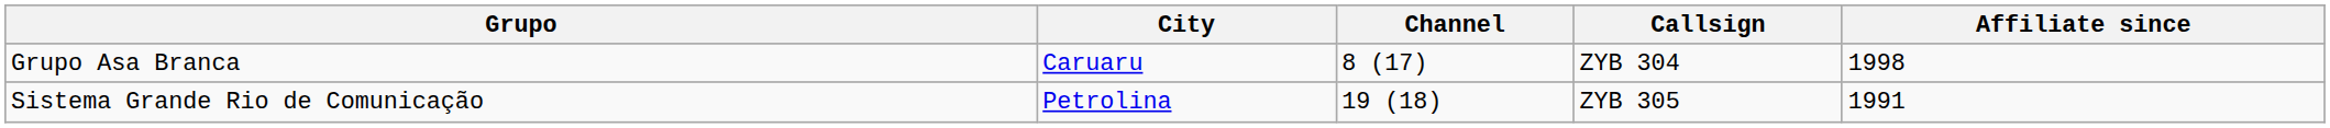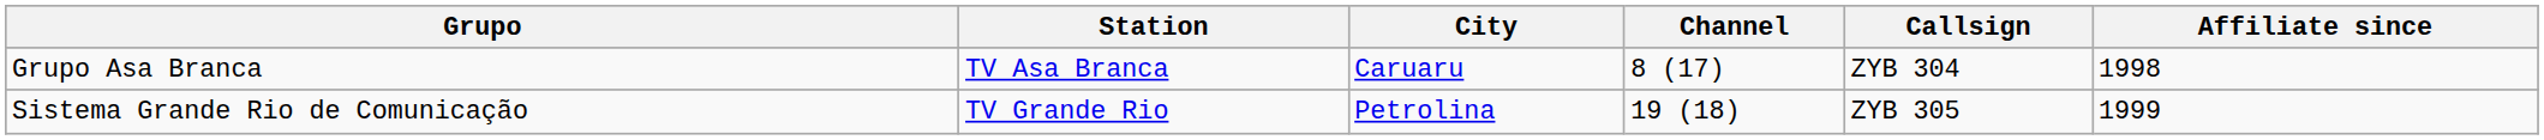+ column: Station | TV Asa Branca | TV Grande Rio
Sistema Grande Rio de Comunicação | Affiliate since: 1991 -> 1999
